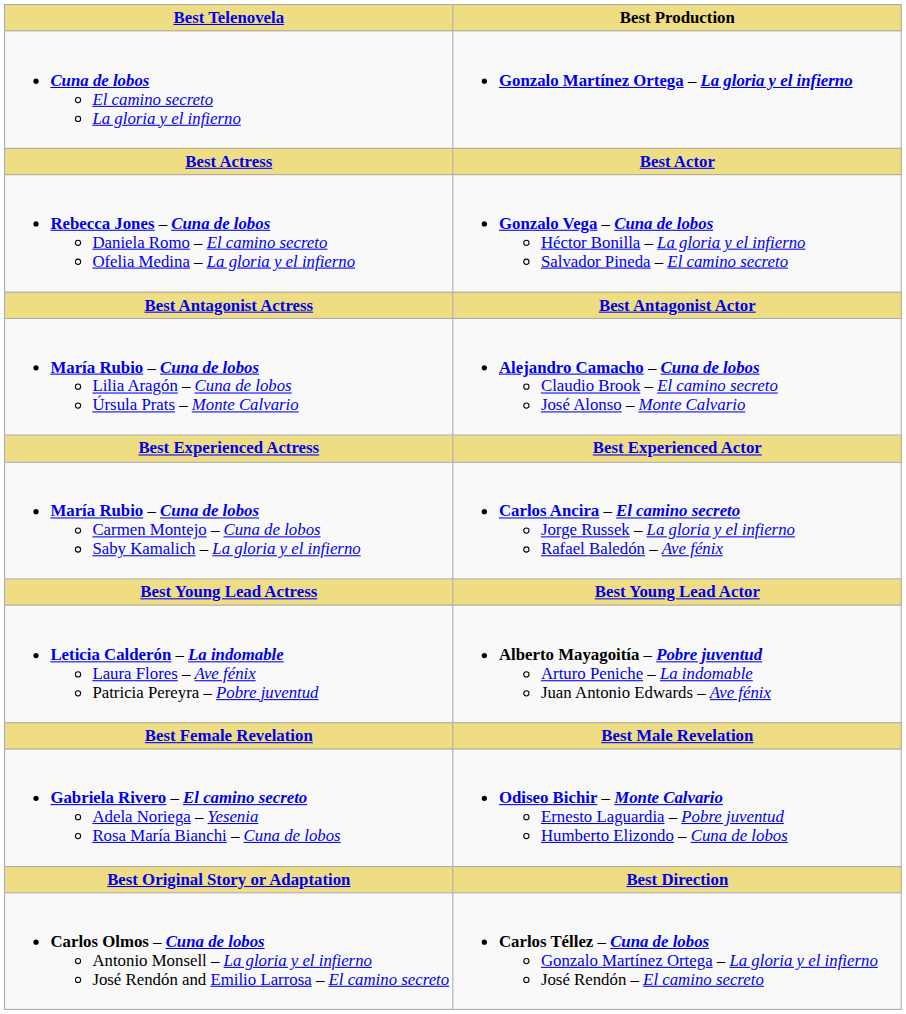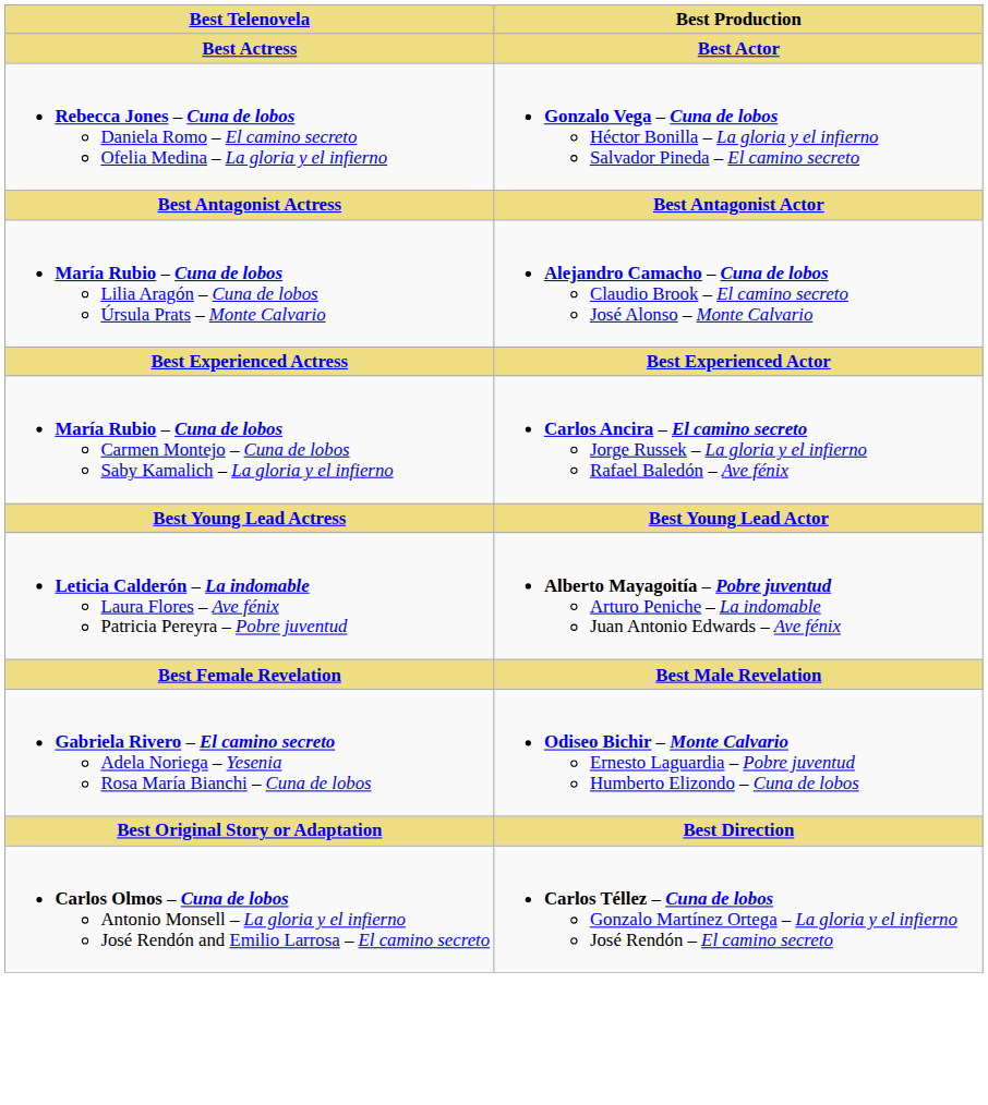- row: Cuna de lobos El camino secreto La gloria y el infierno | Gonzalo Martínez Ortega – La gloria y el infierno
